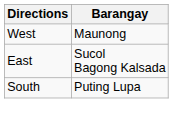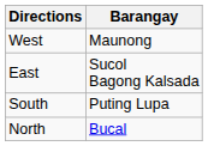+ row: North | Bucal
